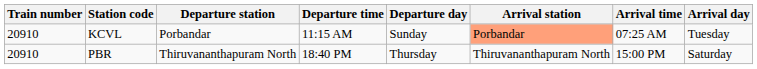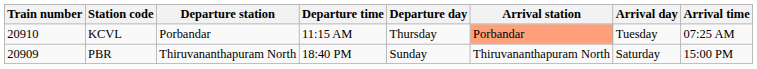columns swapped: Arrival time <-> Arrival day
KCVL | Departure day: Sunday -> Thursday
PBR | Train number: 20910 -> 20909
PBR | Departure day: Thursday -> Sunday
